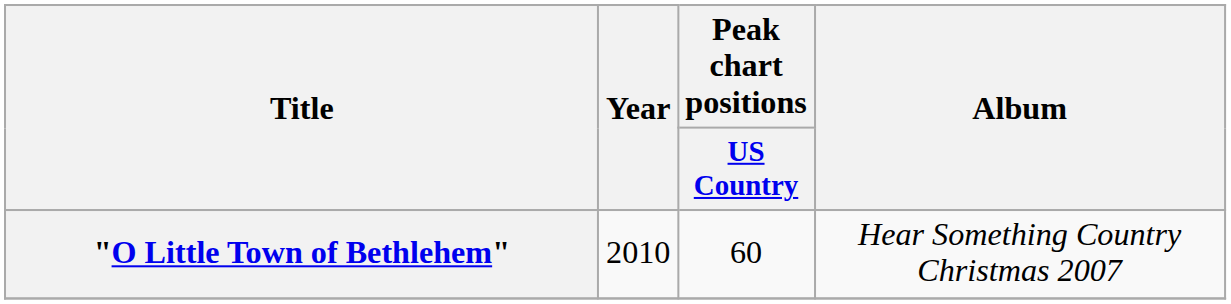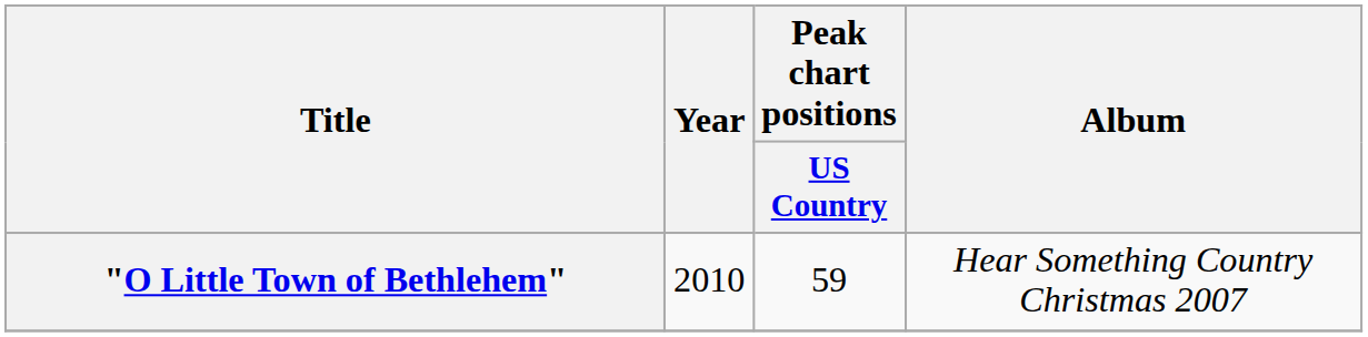"O Little Town of Bethlehem" | Peak chart positions / US Country: 60 -> 59
